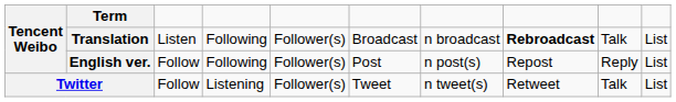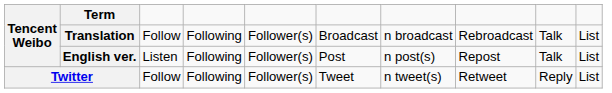Translation | column 3: Listen -> Follow
Translation | column 8: bold -> normal
English ver. | column 3: Follow -> Listen
English ver. | column 9: Reply -> Talk
Twitter | column 4: Listening -> Following
Twitter | column 9: Talk -> Reply
